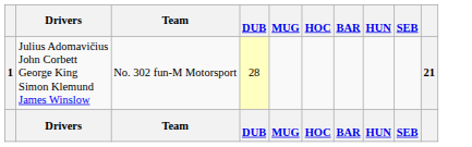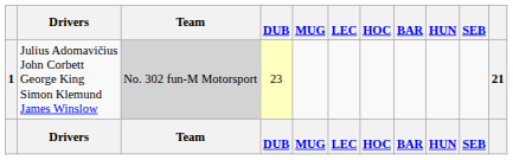+ column: LEC | LEC
1 | Team: no background -> lightgrey background
1 | DUB: 28 -> 23
